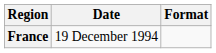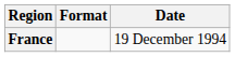columns swapped: Date <-> Format
